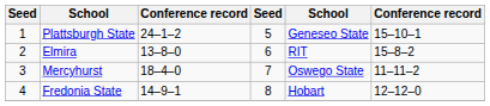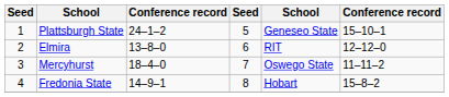Elmira | column 6: 15–8–2 -> 12–12–0
Fredonia State | column 6: 12–12–0 -> 15–8–2
